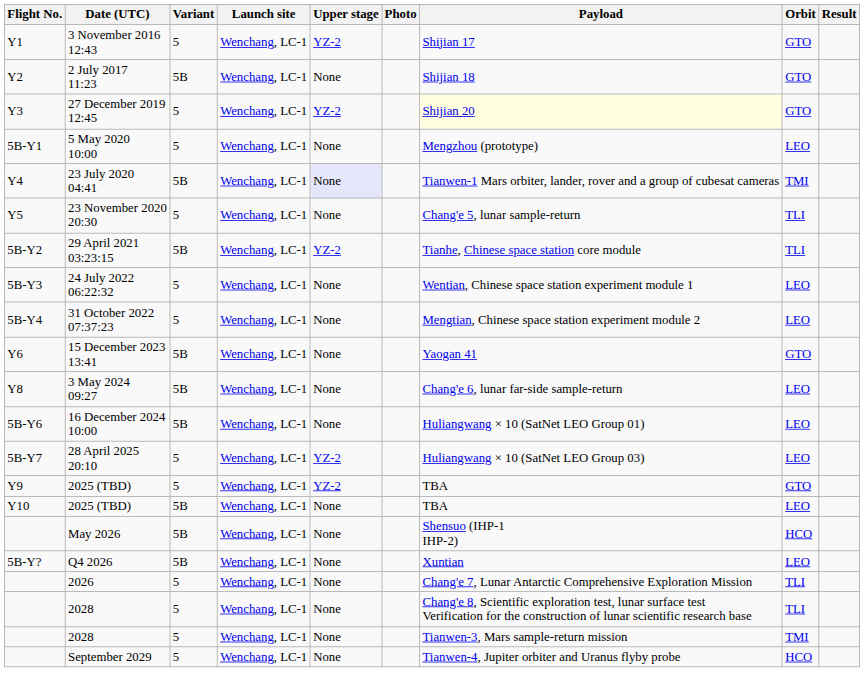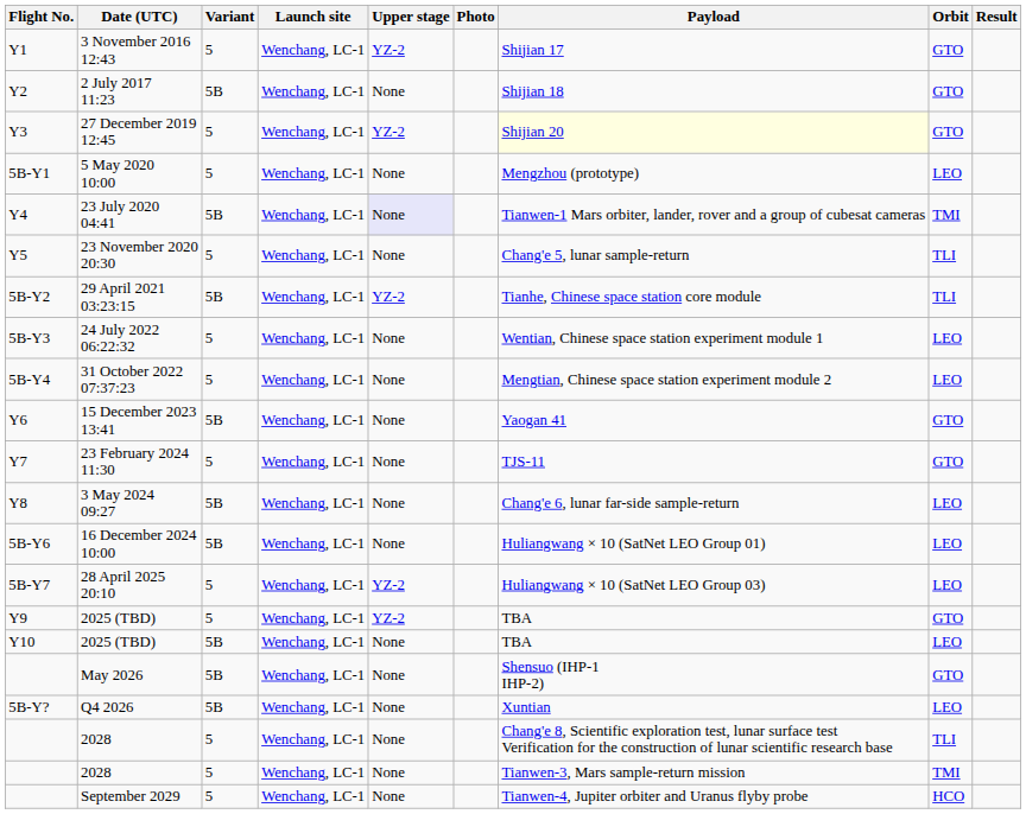+ row: Y7 | 23 February 2024 11:30 | 5 | Wenchang, LC-1 | None | TJS-11 | GTO
May 2026 | Orbit: HCO -> GTO
- row: 2026 | 5 | Wenchang, LC-1 | None | Chang'e 7, Lunar Antarctic Comprehensive Exploration Mission | TLI
